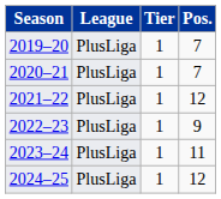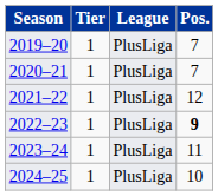columns swapped: Tier <-> League
2022–23 | Pos.: normal -> bold
2024–25 | Pos.: 12 -> 10
